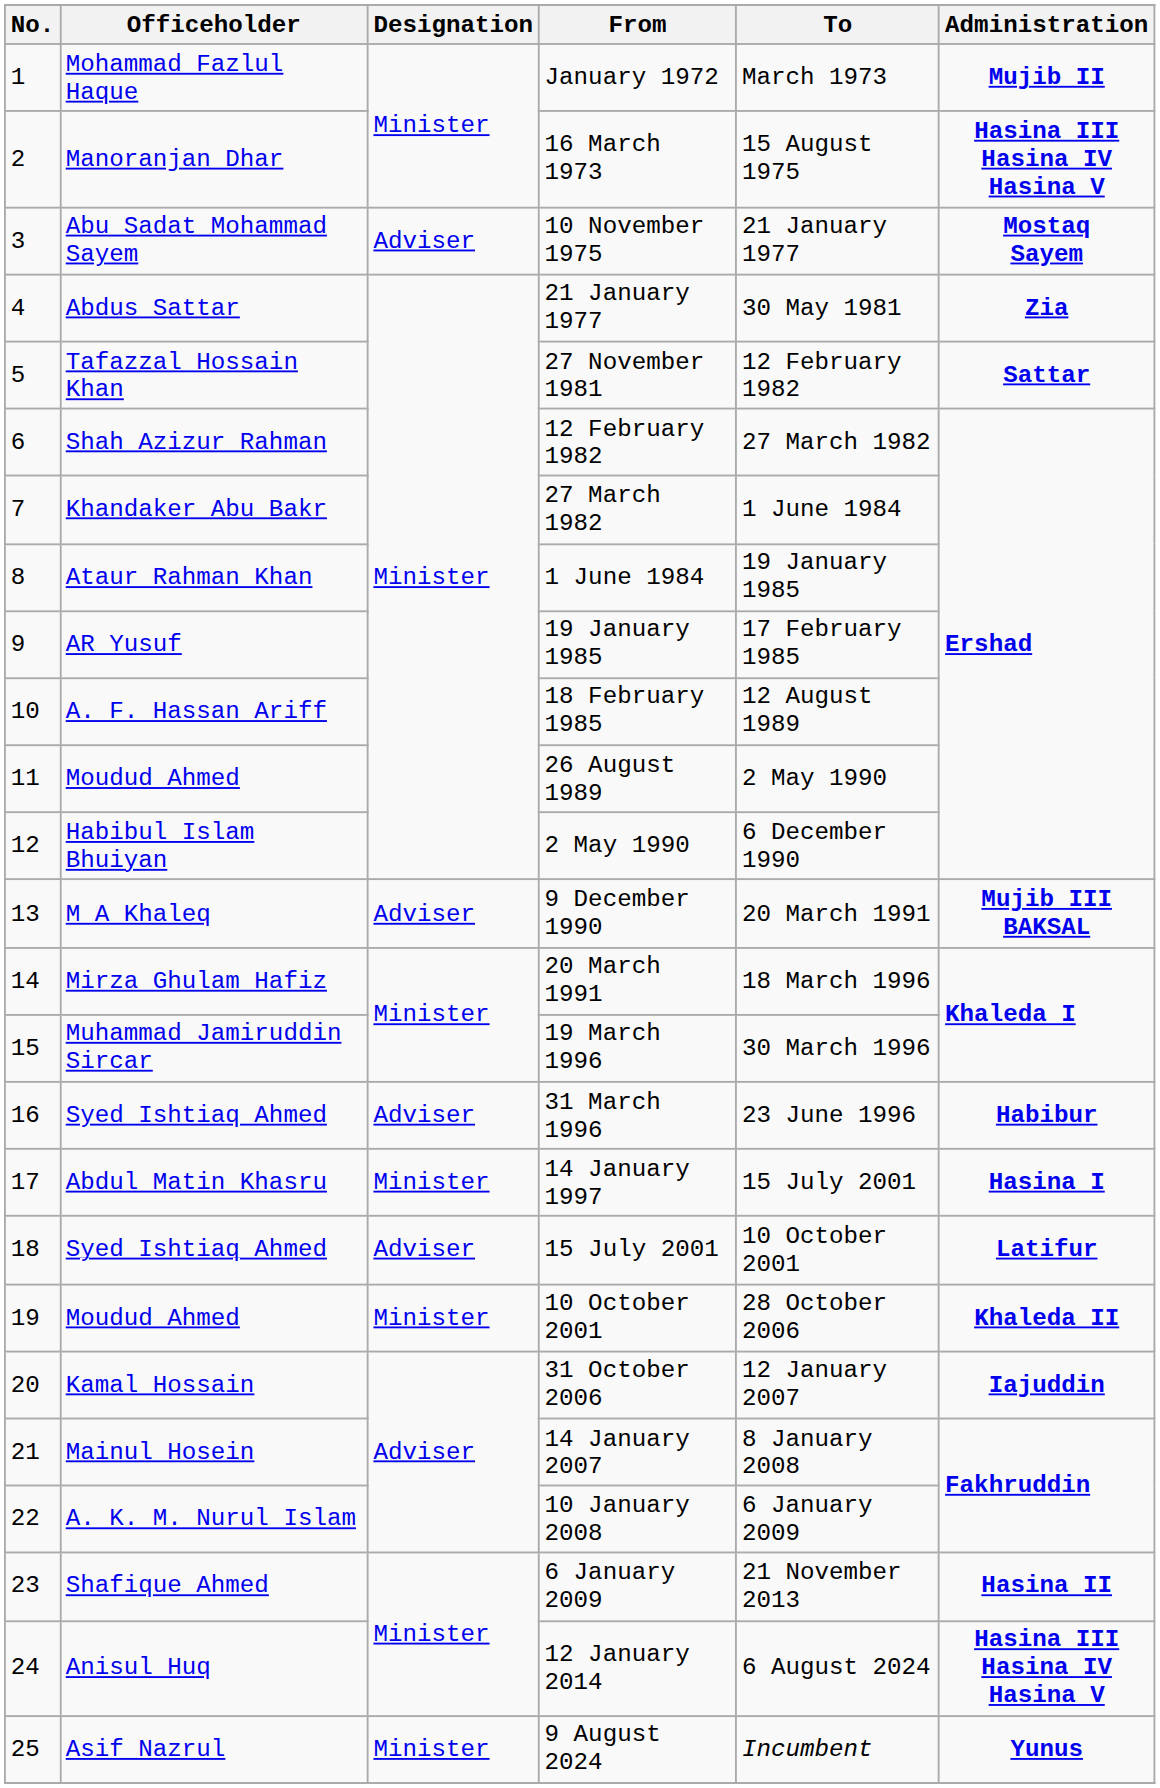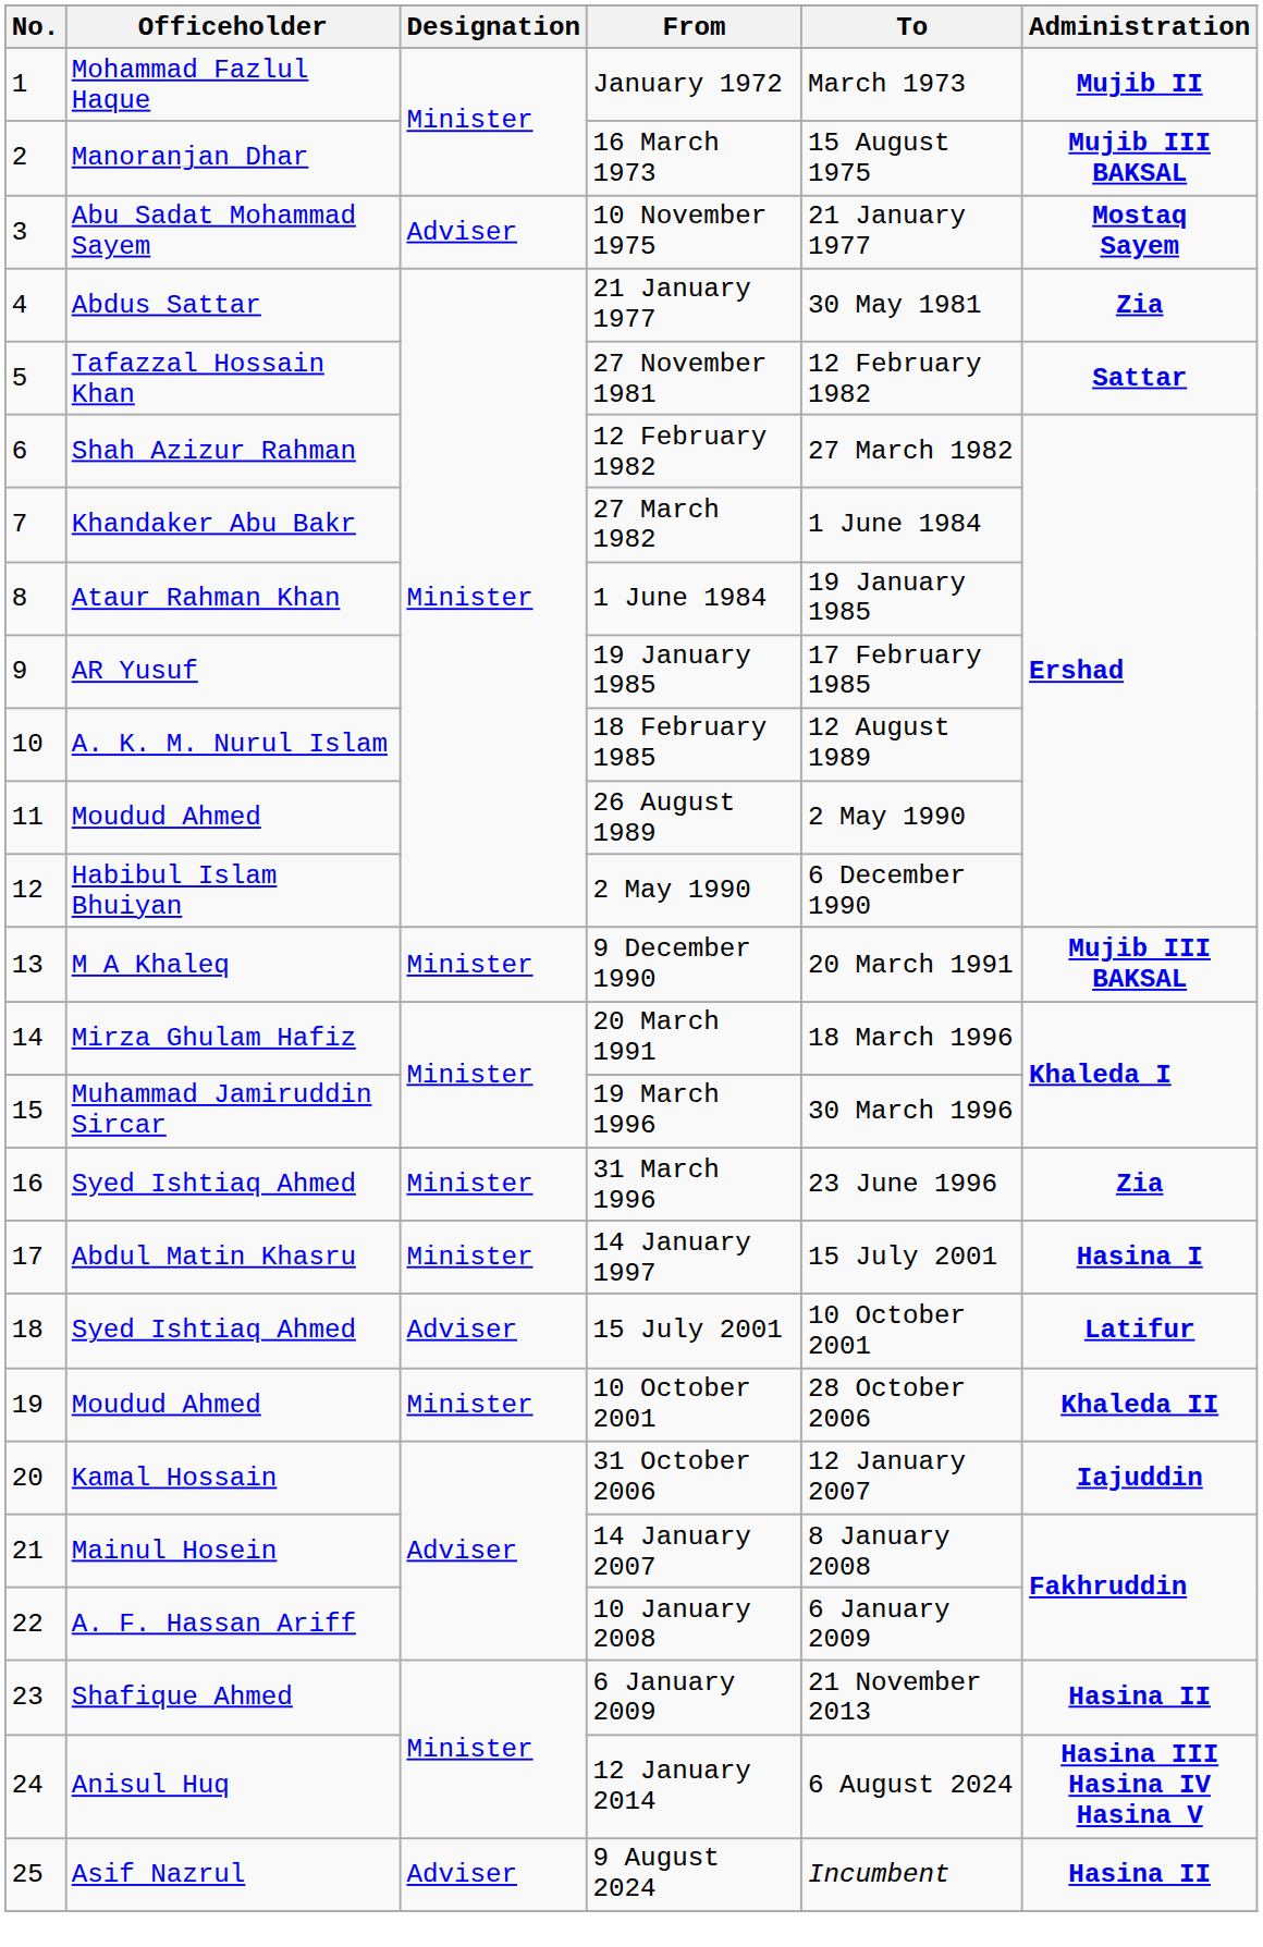16 March 1973 | Administration: Hasina III Hasina IV Hasina V -> Mujib III BAKSAL
18 February 1985 | Officeholder: A. F. Hassan Ariff -> A. K. M. Nurul Islam
9 December 1990 | Designation: Adviser -> Minister
31 March 1996 | Designation: Adviser -> Minister
31 March 1996 | Administration: Habibur -> Zia
10 January 2008 | Officeholder: A. K. M. Nurul Islam -> A. F. Hassan Ariff
9 August 2024 | Designation: Minister -> Adviser
9 August 2024 | Administration: Yunus -> Hasina II
